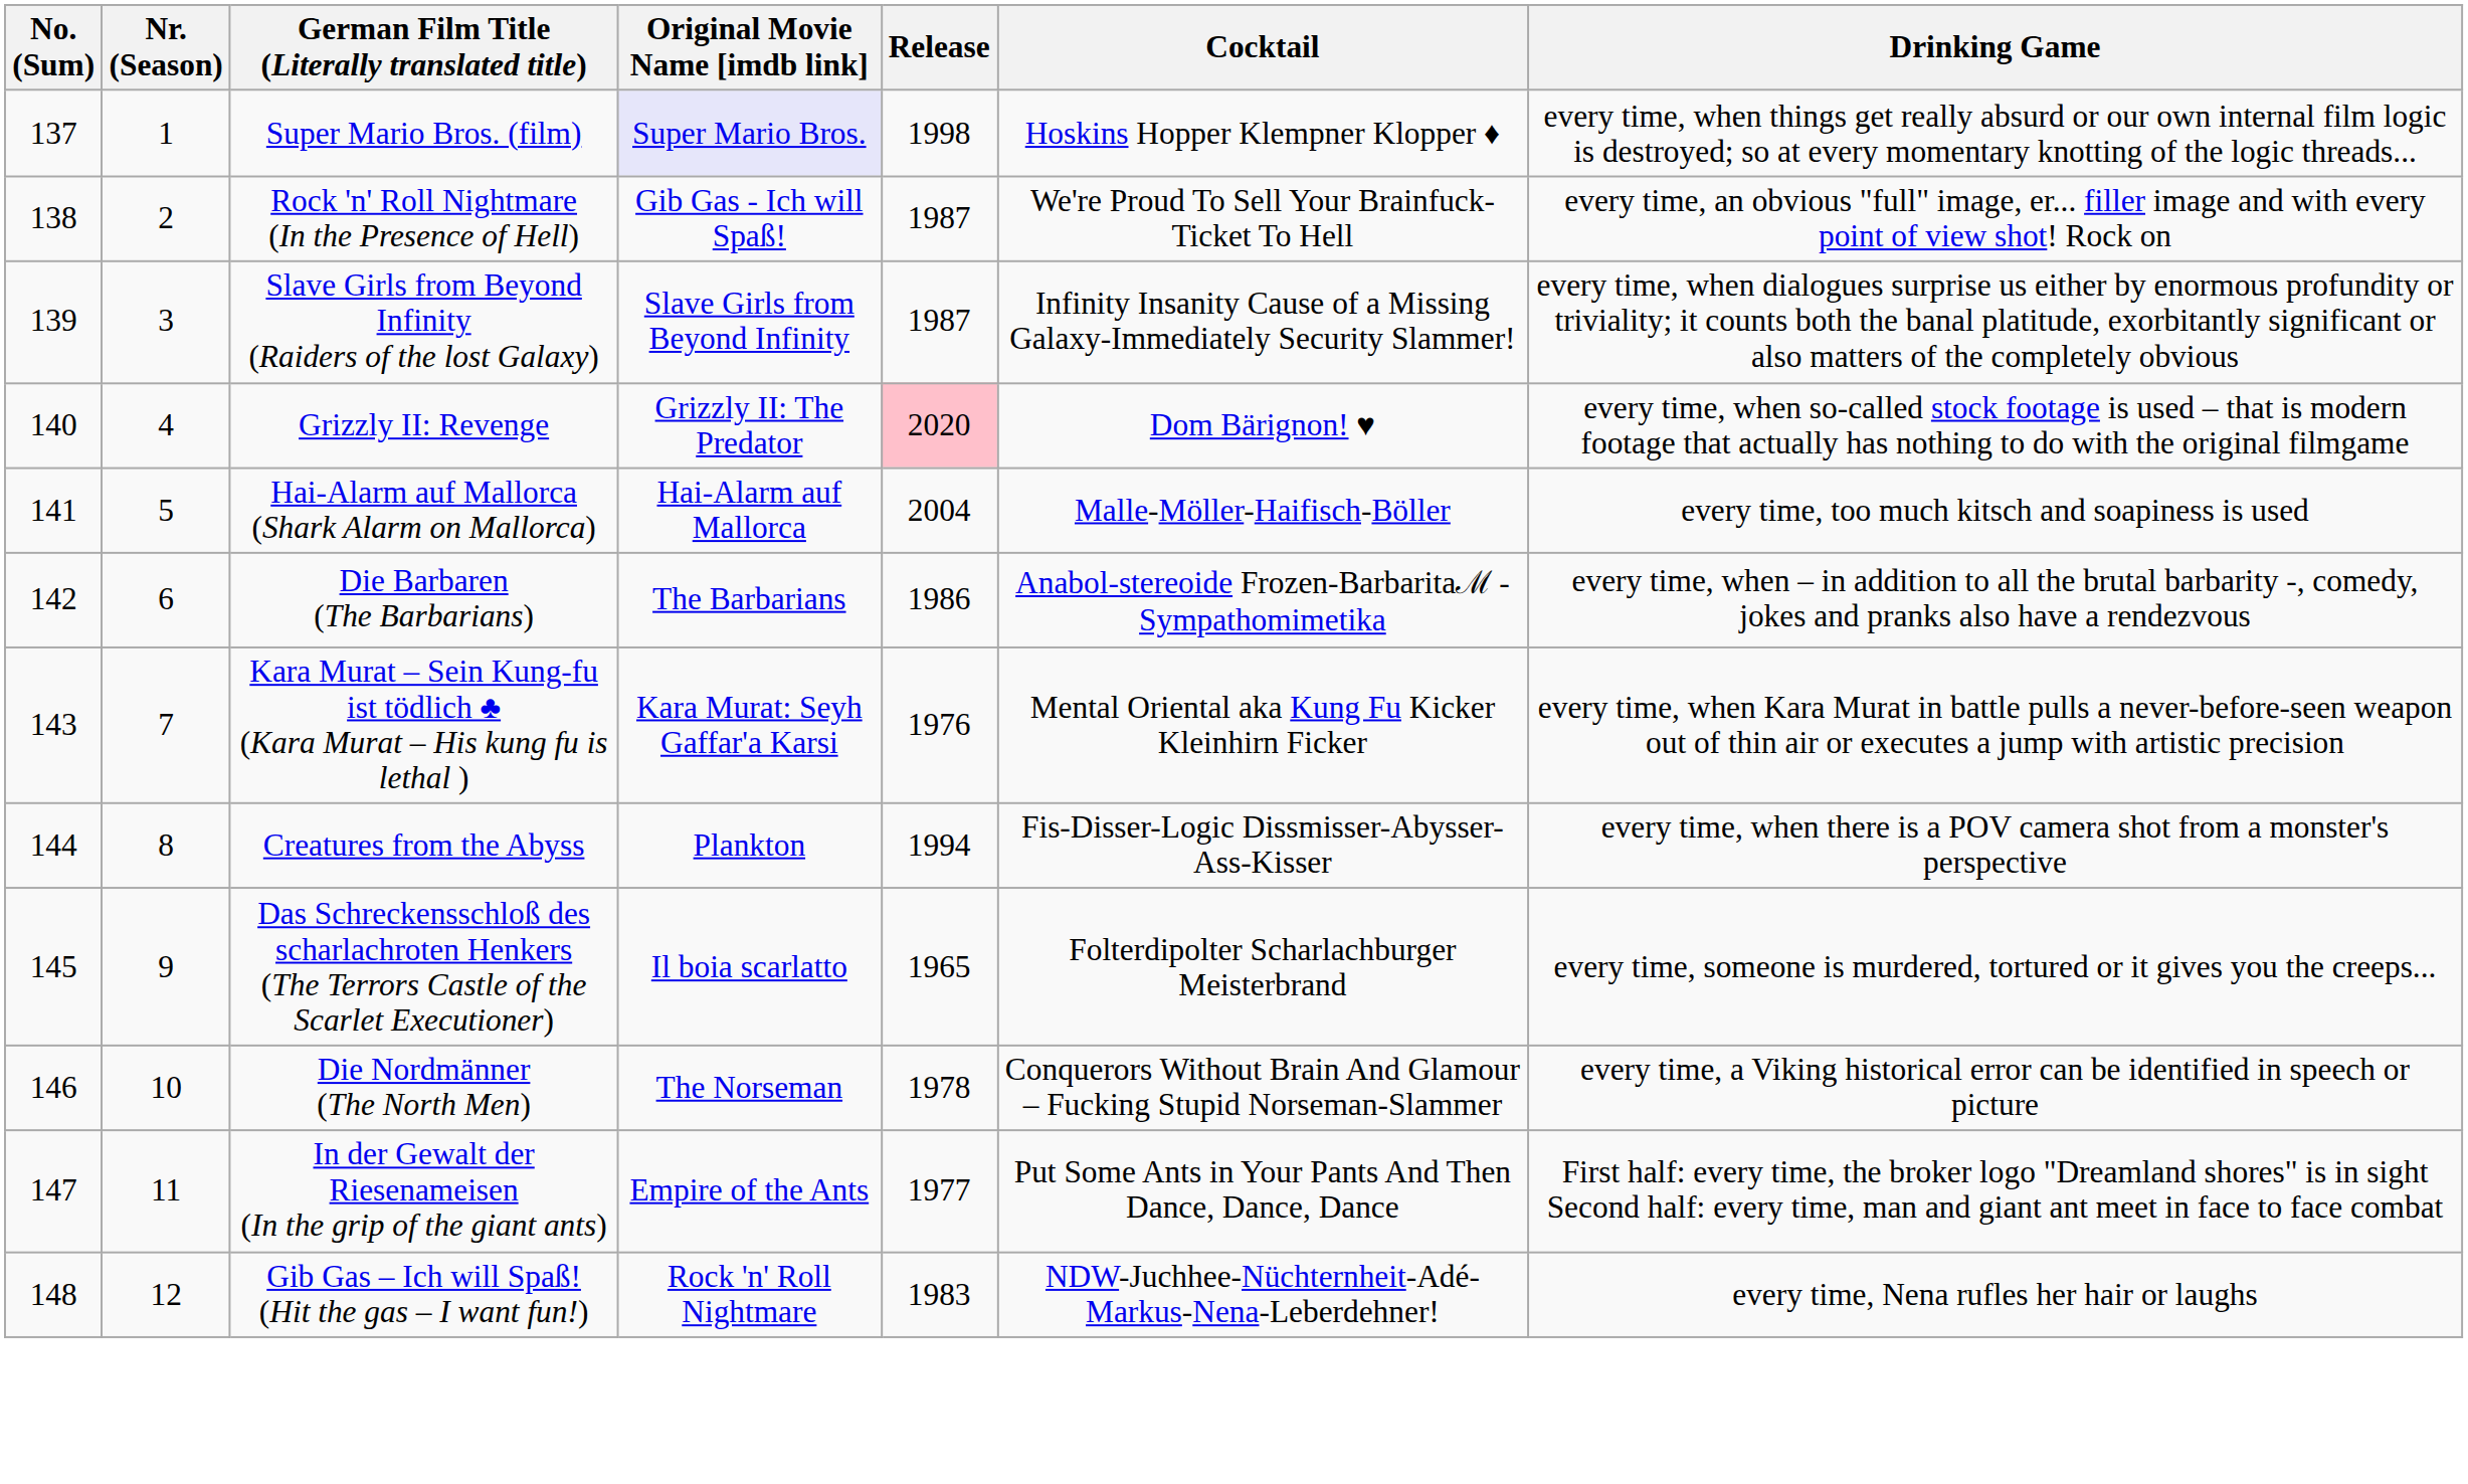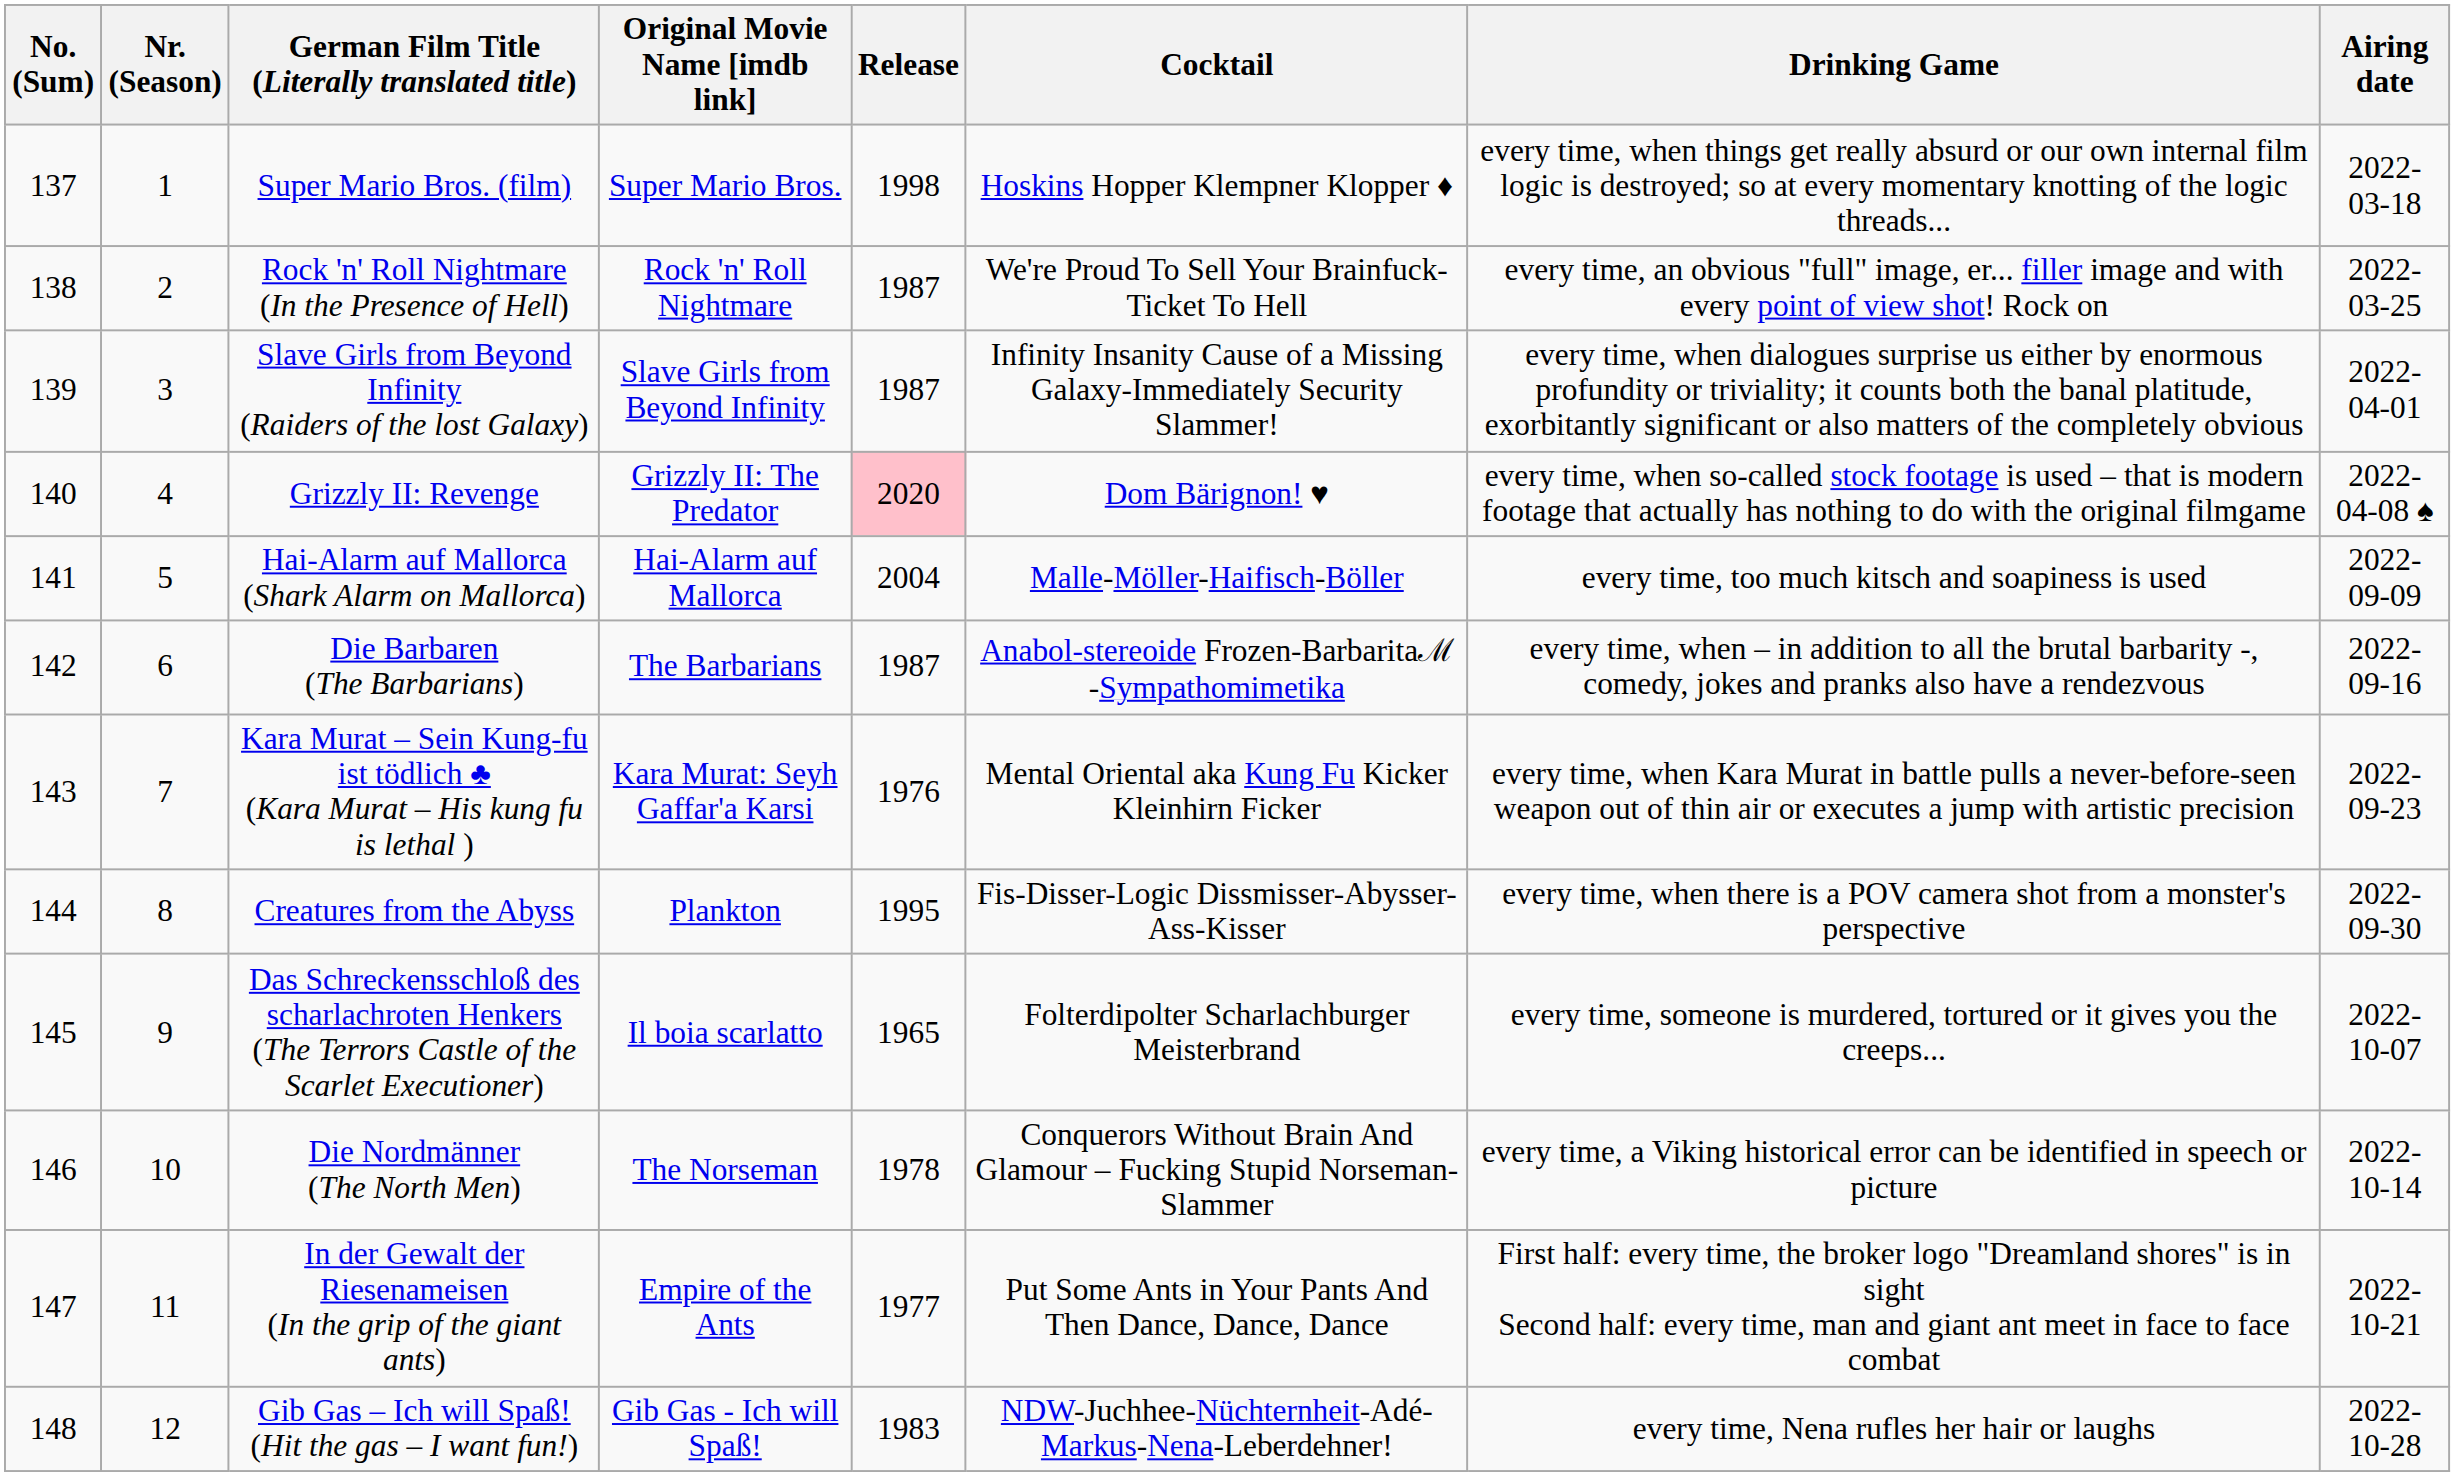+ column: Airing date | 2022-03-18 | 2022-03-25 | 2022-04-01 | 2022-04-08 ♠ | 2022-09-09 | 2022-09-16 | 2022-09-23 | 2022-09-30 | 2022-10-07 | 2022-10-14 | 2022-10-21 | 2022-10-28
Super Mario Bros. (film) | Original Movie Name [imdb link]: lavender background -> no background
Rock 'n' Roll Nightmare (In the Presence of Hell) | Original Movie Name [imdb link]: Gib Gas - Ich will Spaß! -> Rock 'n' Roll Nightmare
Die Barbaren (The Barbarians) | Release: 1986 -> 1987
Creatures from the Abyss | Release: 1994 -> 1995
Gib Gas – Ich will Spaß! (Hit the gas – I want fun!) | Original Movie Name [imdb link]: Rock 'n' Roll Nightmare -> Gib Gas - Ich will Spaß!
